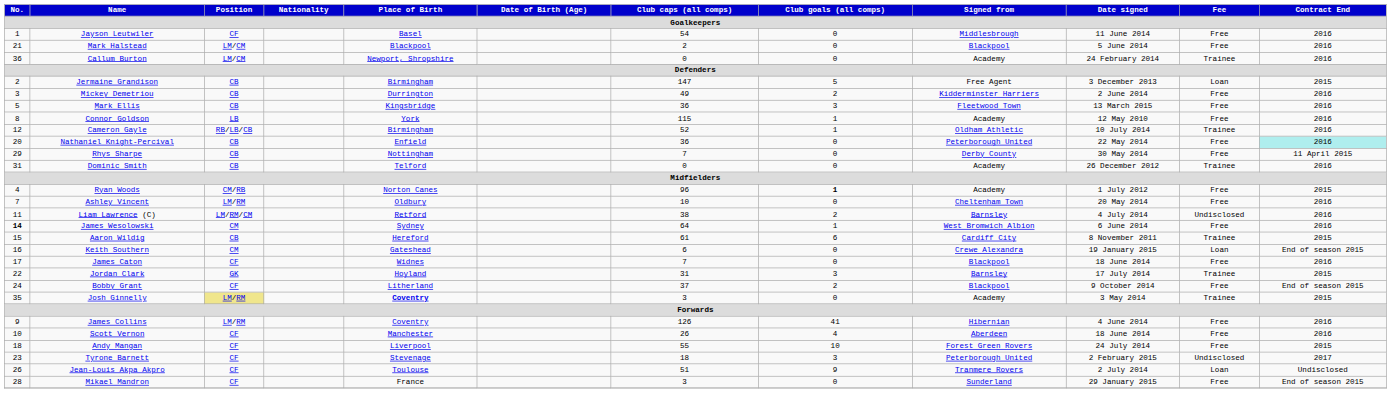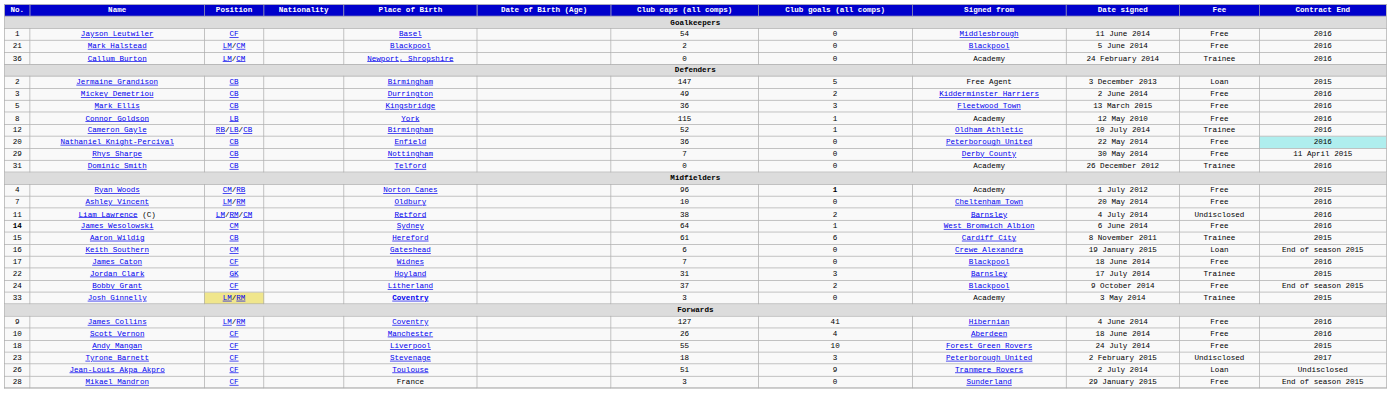Josh Ginnelly | No.: 35 -> 33
James Collins | Club caps (all comps): 126 -> 127
